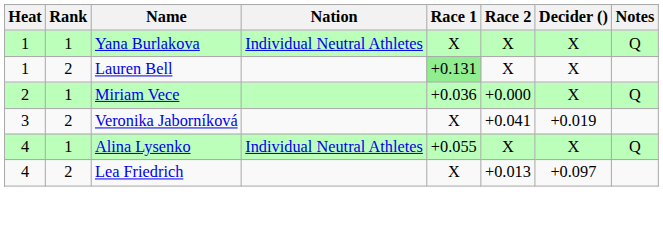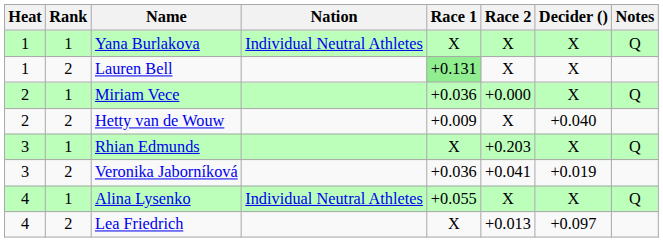+ row: 2 | 2 | Hetty van de Wouw | +0.009 | X | +0.040
+ row: 3 | 1 | Rhian Edmunds | X | +0.203 | X | Q
Veronika Jaborníková | Race 1: X -> +0.036
